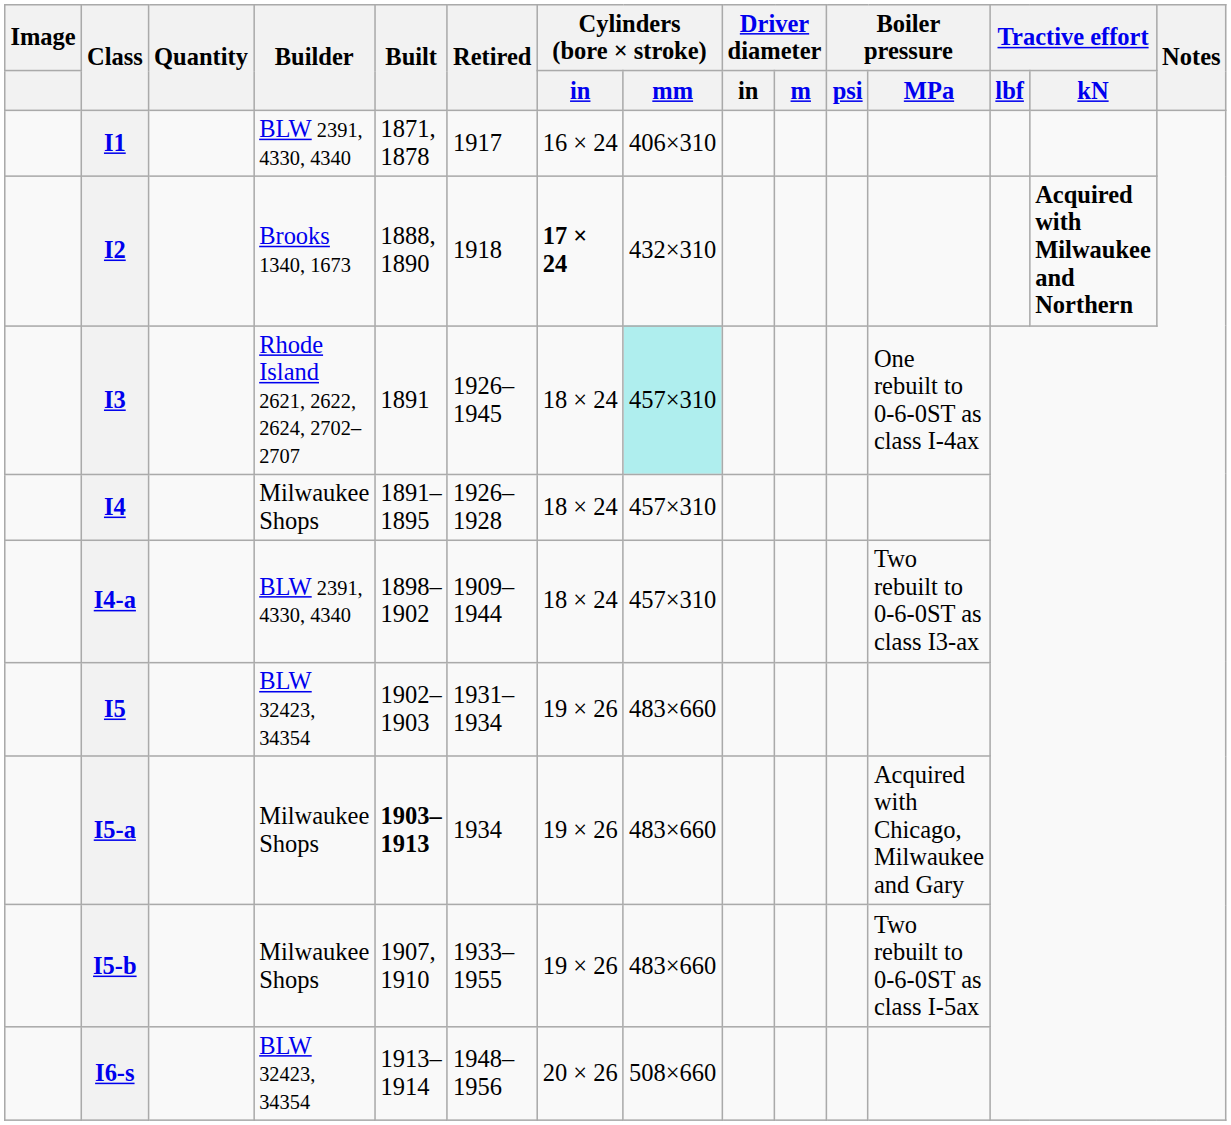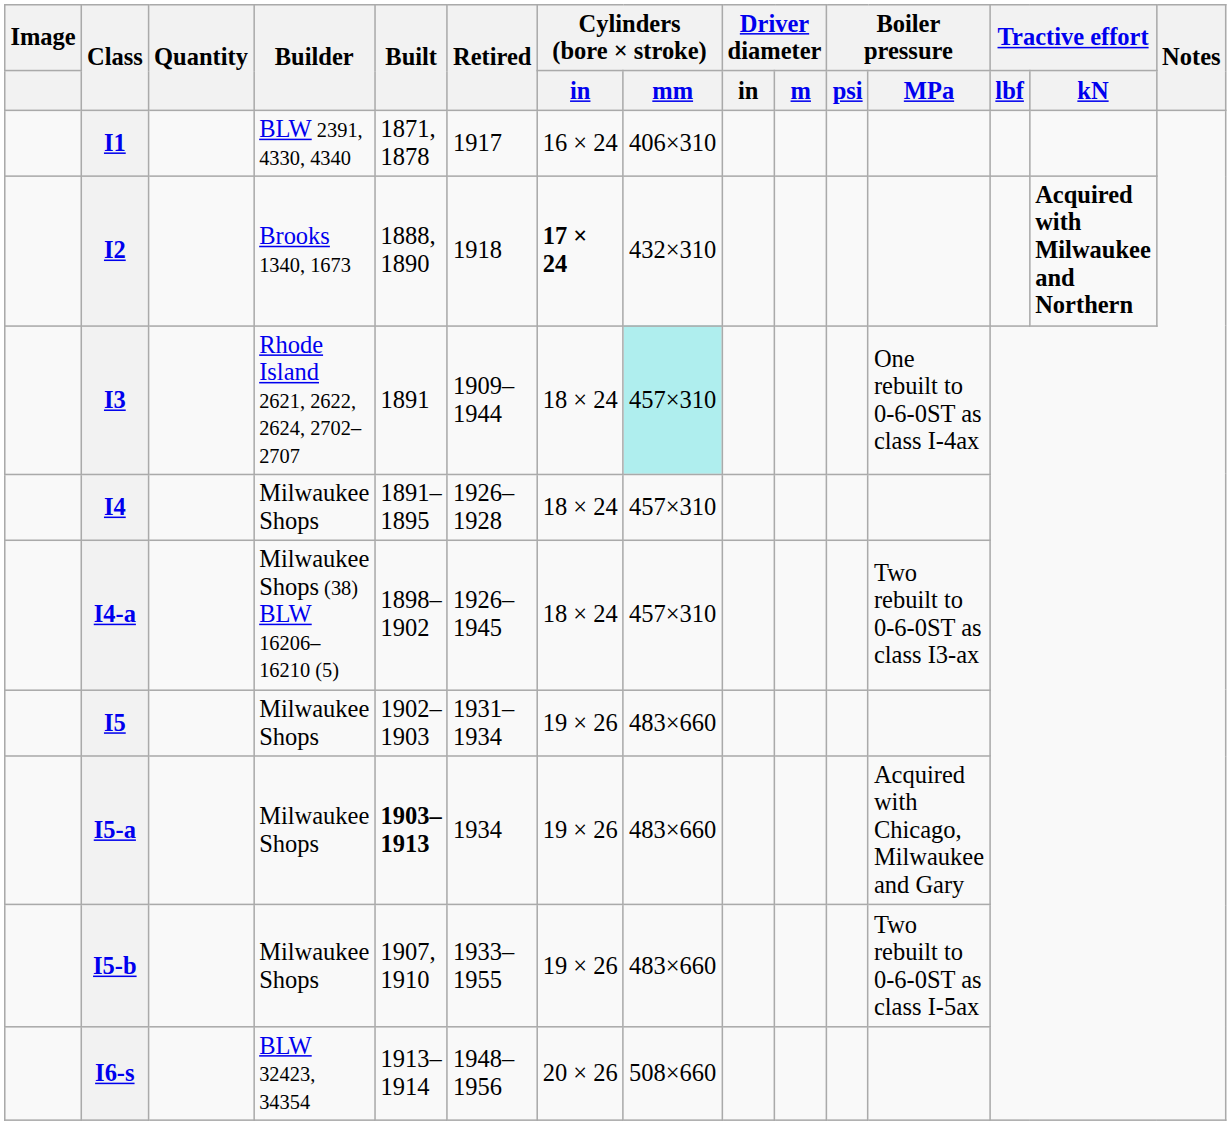I3 | Retired: 1926–1945 -> 1909–1944
I4-a | Builder: BLW 2391, 4330, 4340 -> Milwaukee Shops (38) BLW 16206–16210 (5)
I4-a | Retired: 1909–1944 -> 1926–1945
I5 | Builder: BLW 32423, 34354 -> Milwaukee Shops
